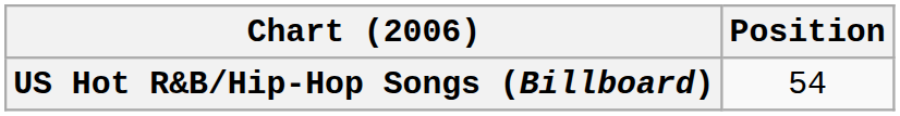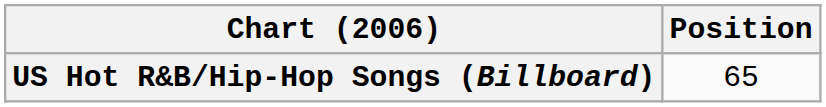US Hot R&B/Hip-Hop Songs (Billboard) | Position: 54 -> 65
